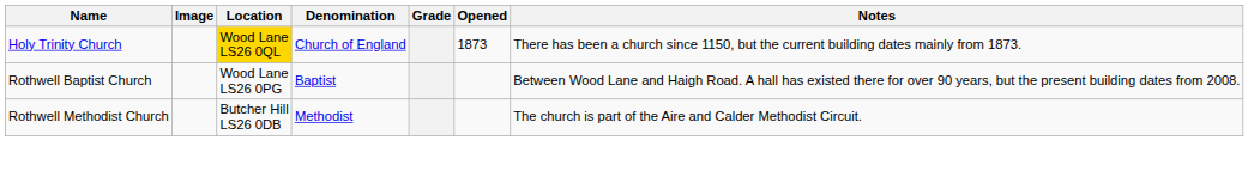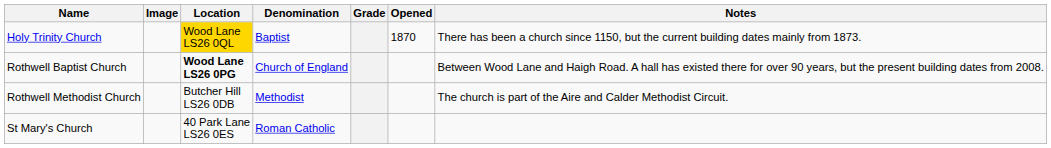Holy Trinity Church | Denomination: Church of England -> Baptist
Holy Trinity Church | Opened: 1873 -> 1870
Rothwell Baptist Church | Location: normal -> bold
Rothwell Baptist Church | Denomination: Baptist -> Church of England
+ row: St Mary's Church | 40 Park Lane LS26 0ES | Roman Catholic
